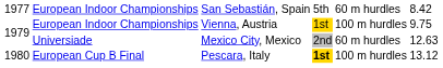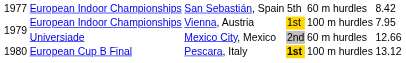European Indoor Championships / Vienna, Austria | column 6: 9.75 -> 7.95
Universiade | column 6: 12.63 -> 12.66
